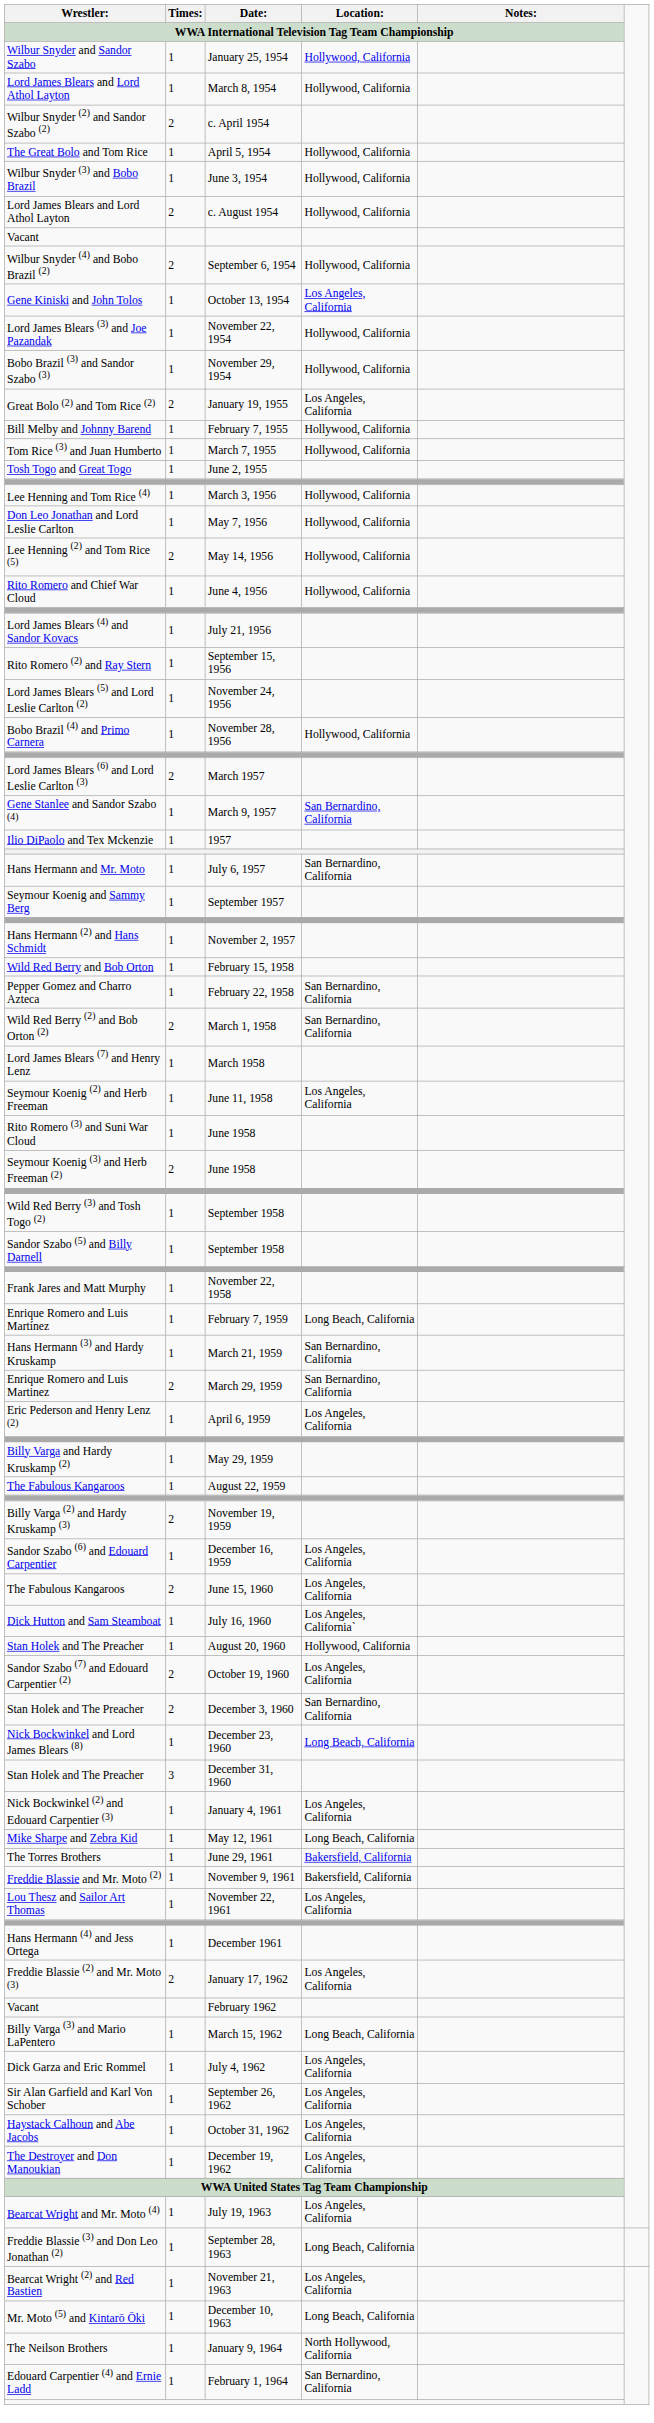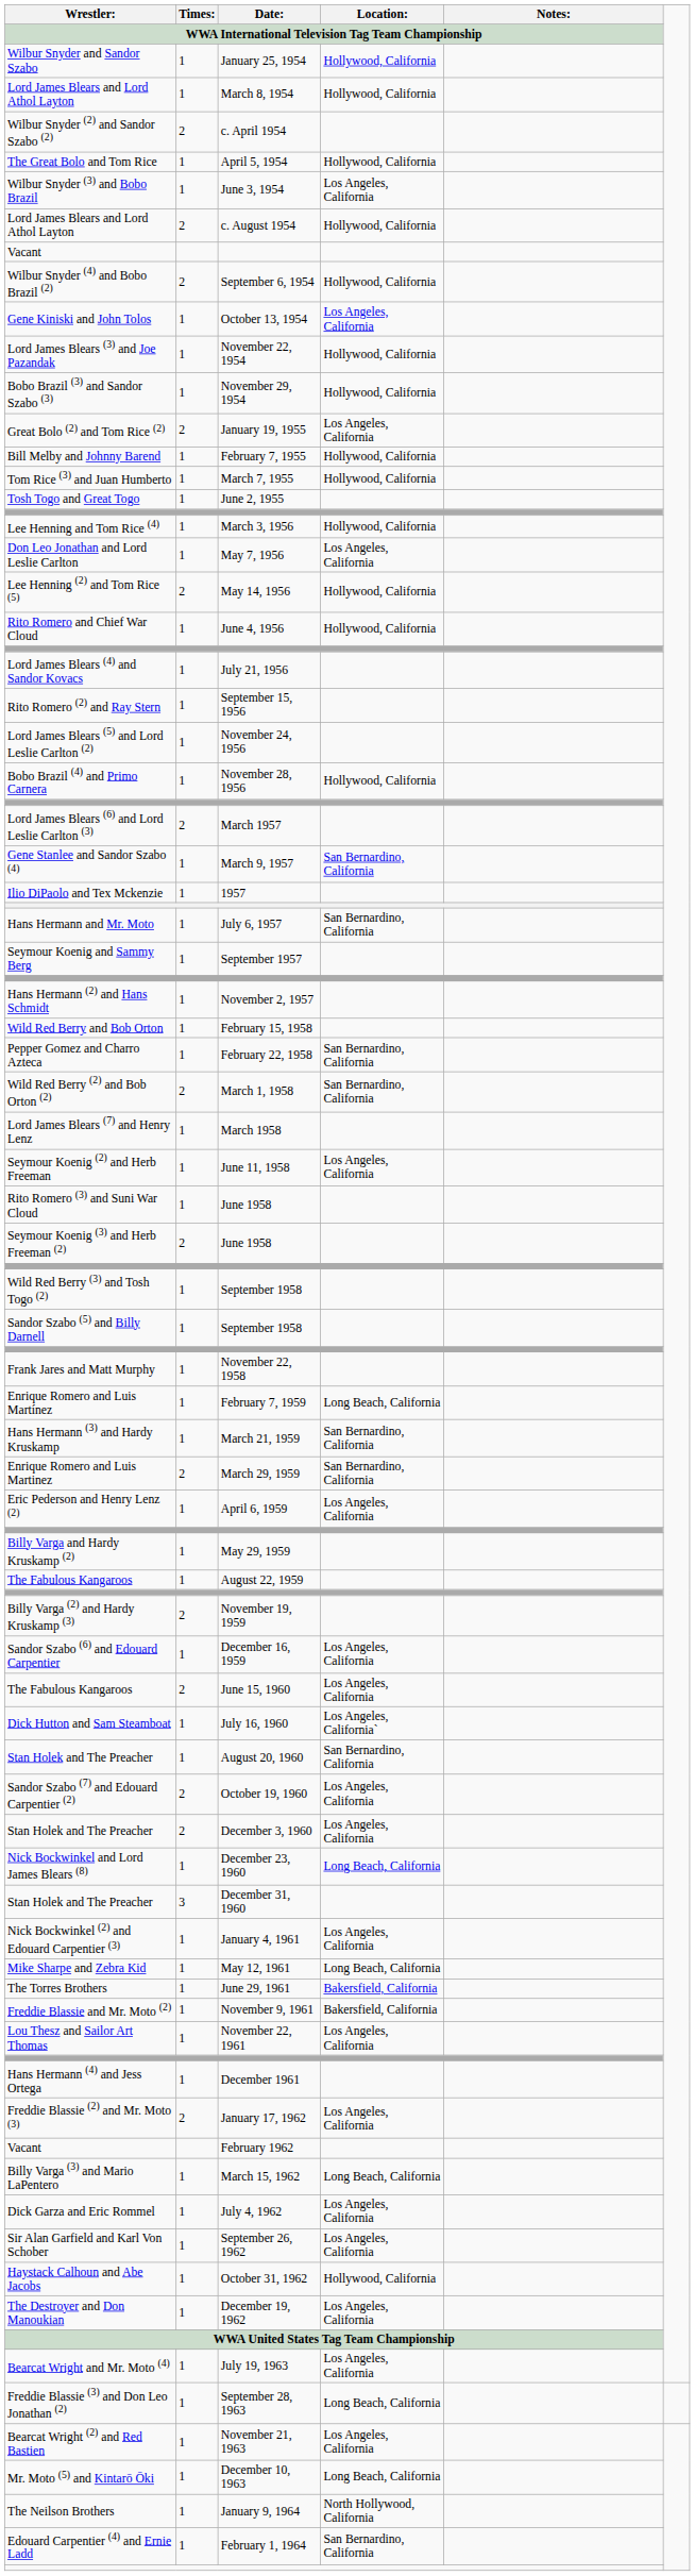June 3, 1954 | Location:: Hollywood, California -> Los Angeles, California
May 7, 1956 | Location:: Hollywood, California -> Los Angeles, California
August 20, 1960 | Location:: Hollywood, California -> San Bernardino, California
December 3, 1960 | Location:: San Bernardino, California -> Los Angeles, California
October 31, 1962 | Location:: Los Angeles, California -> Hollywood, California
